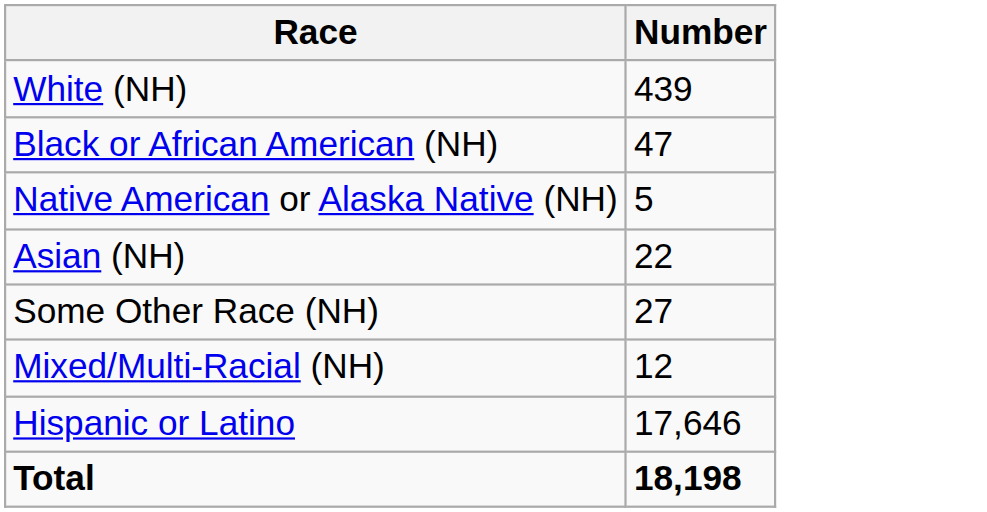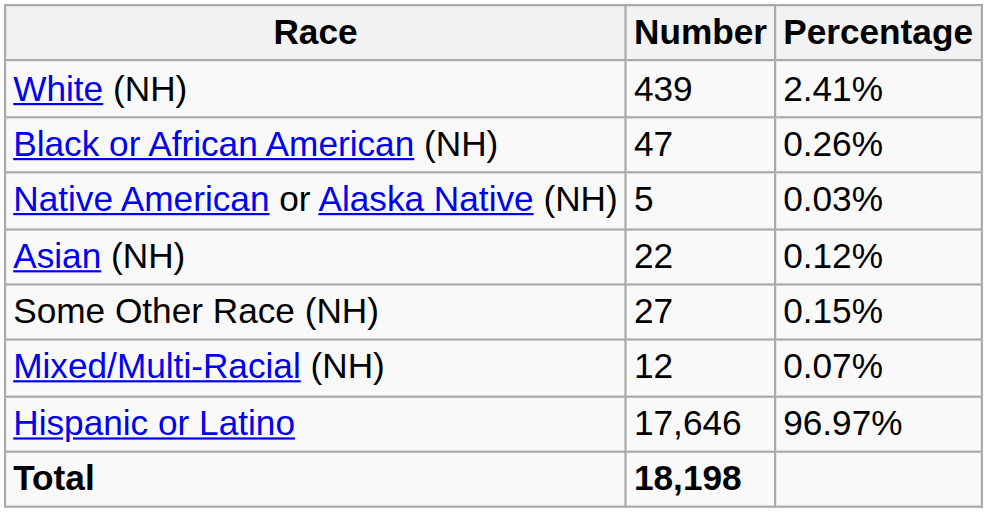+ column: Percentage | 2.41% | 0.26% | 0.03% | 0.12% | 0.15% | 0.07% | 96.97%
